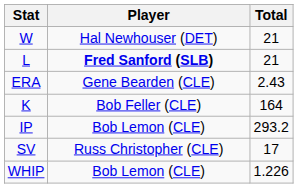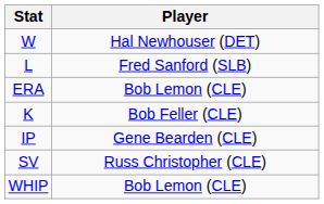- column: Total | 21 | 21 | 2.43 | 164 | 293.2 | 17 | 1.226
L | Player: bold -> normal
ERA | Player: Gene Bearden (CLE) -> Bob Lemon (CLE)
IP | Player: Bob Lemon (CLE) -> Gene Bearden (CLE)
